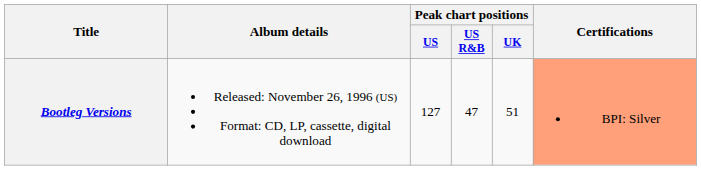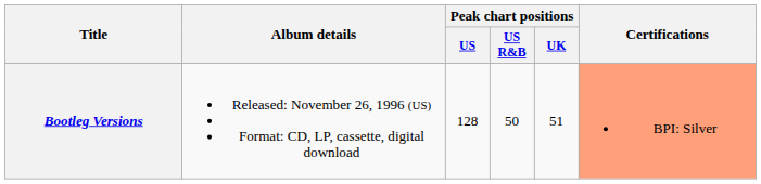Bootleg Versions | Peak chart positions / US: 127 -> 128
Bootleg Versions | Peak chart positions / US R&B: 47 -> 50
